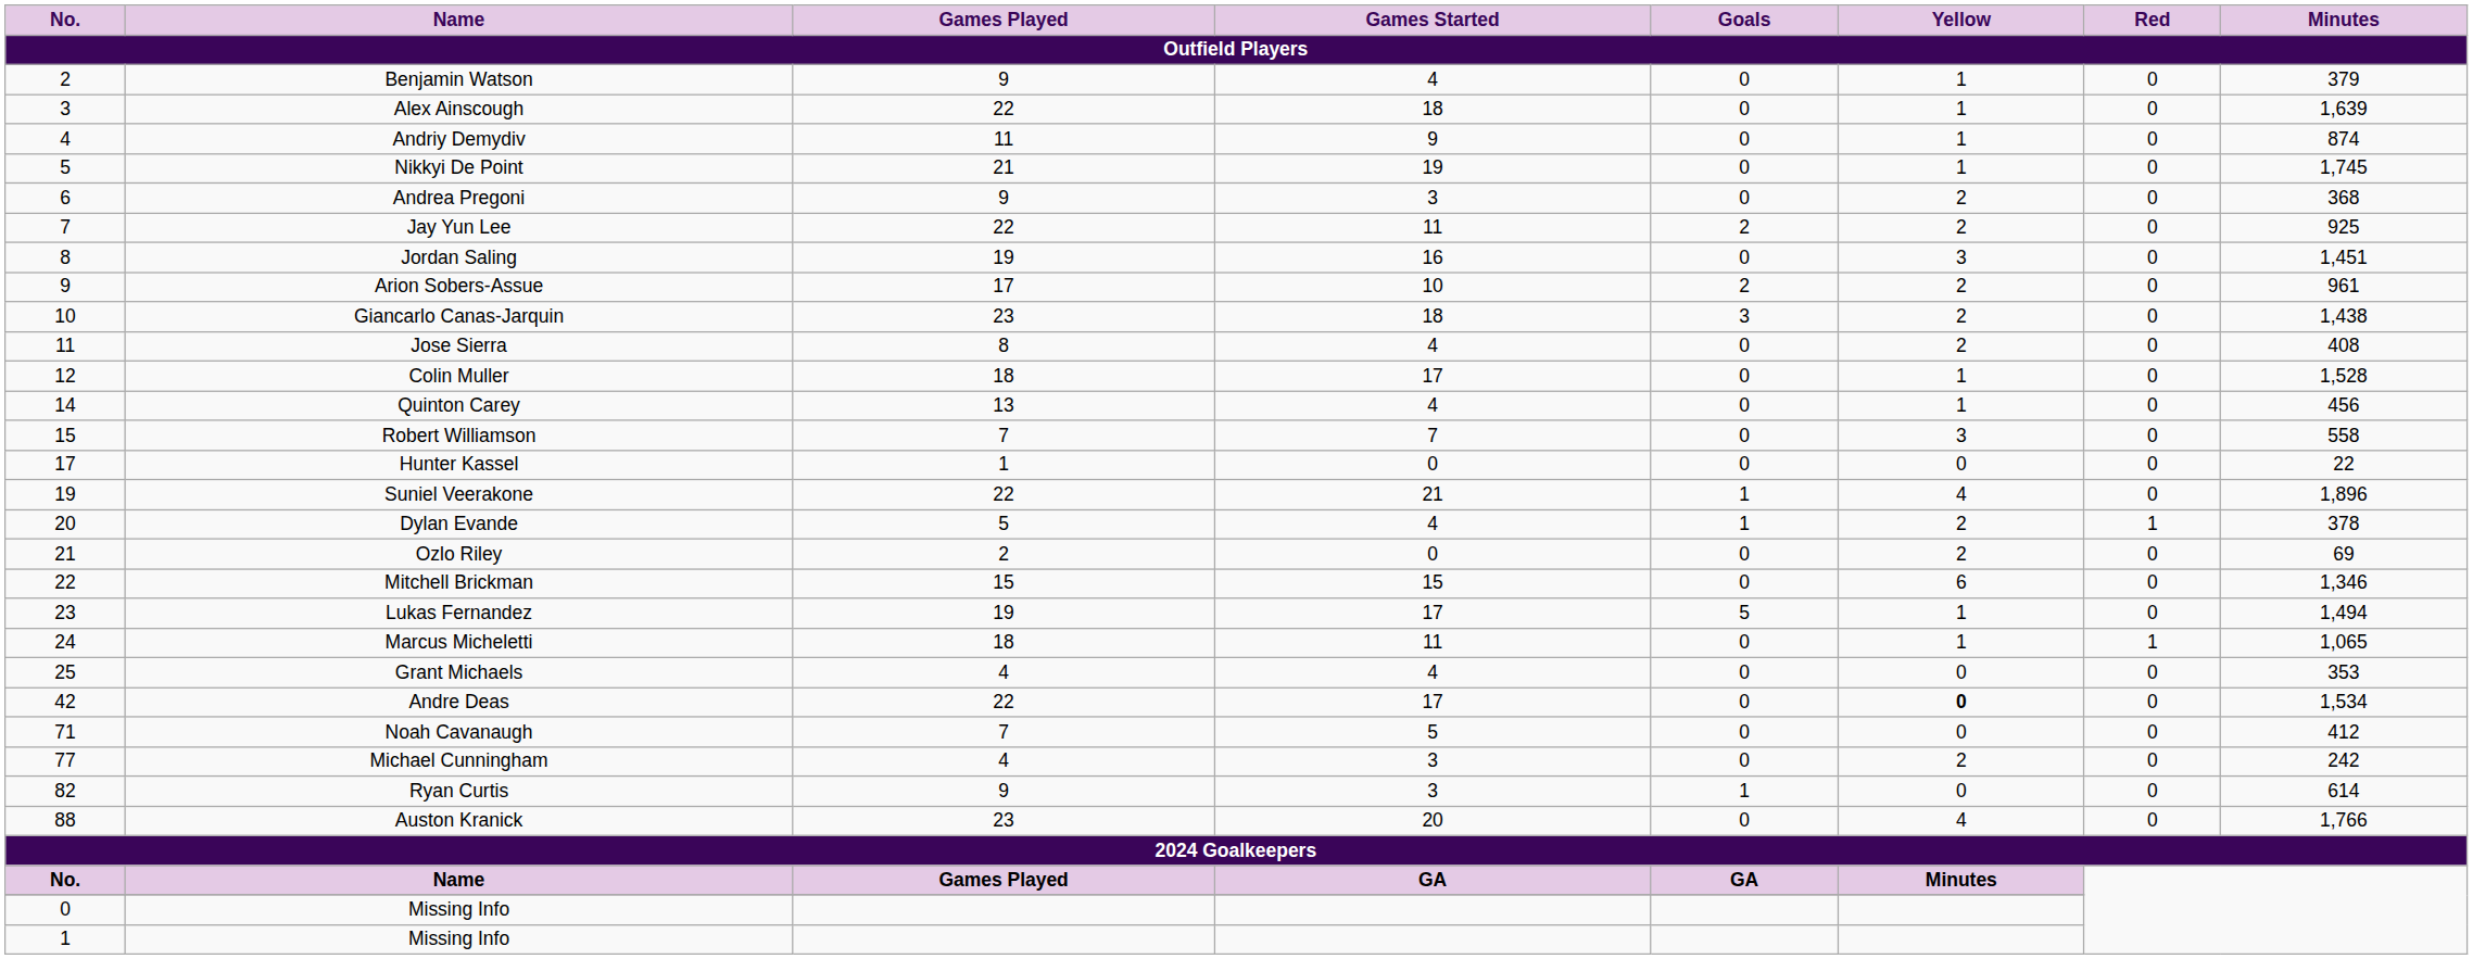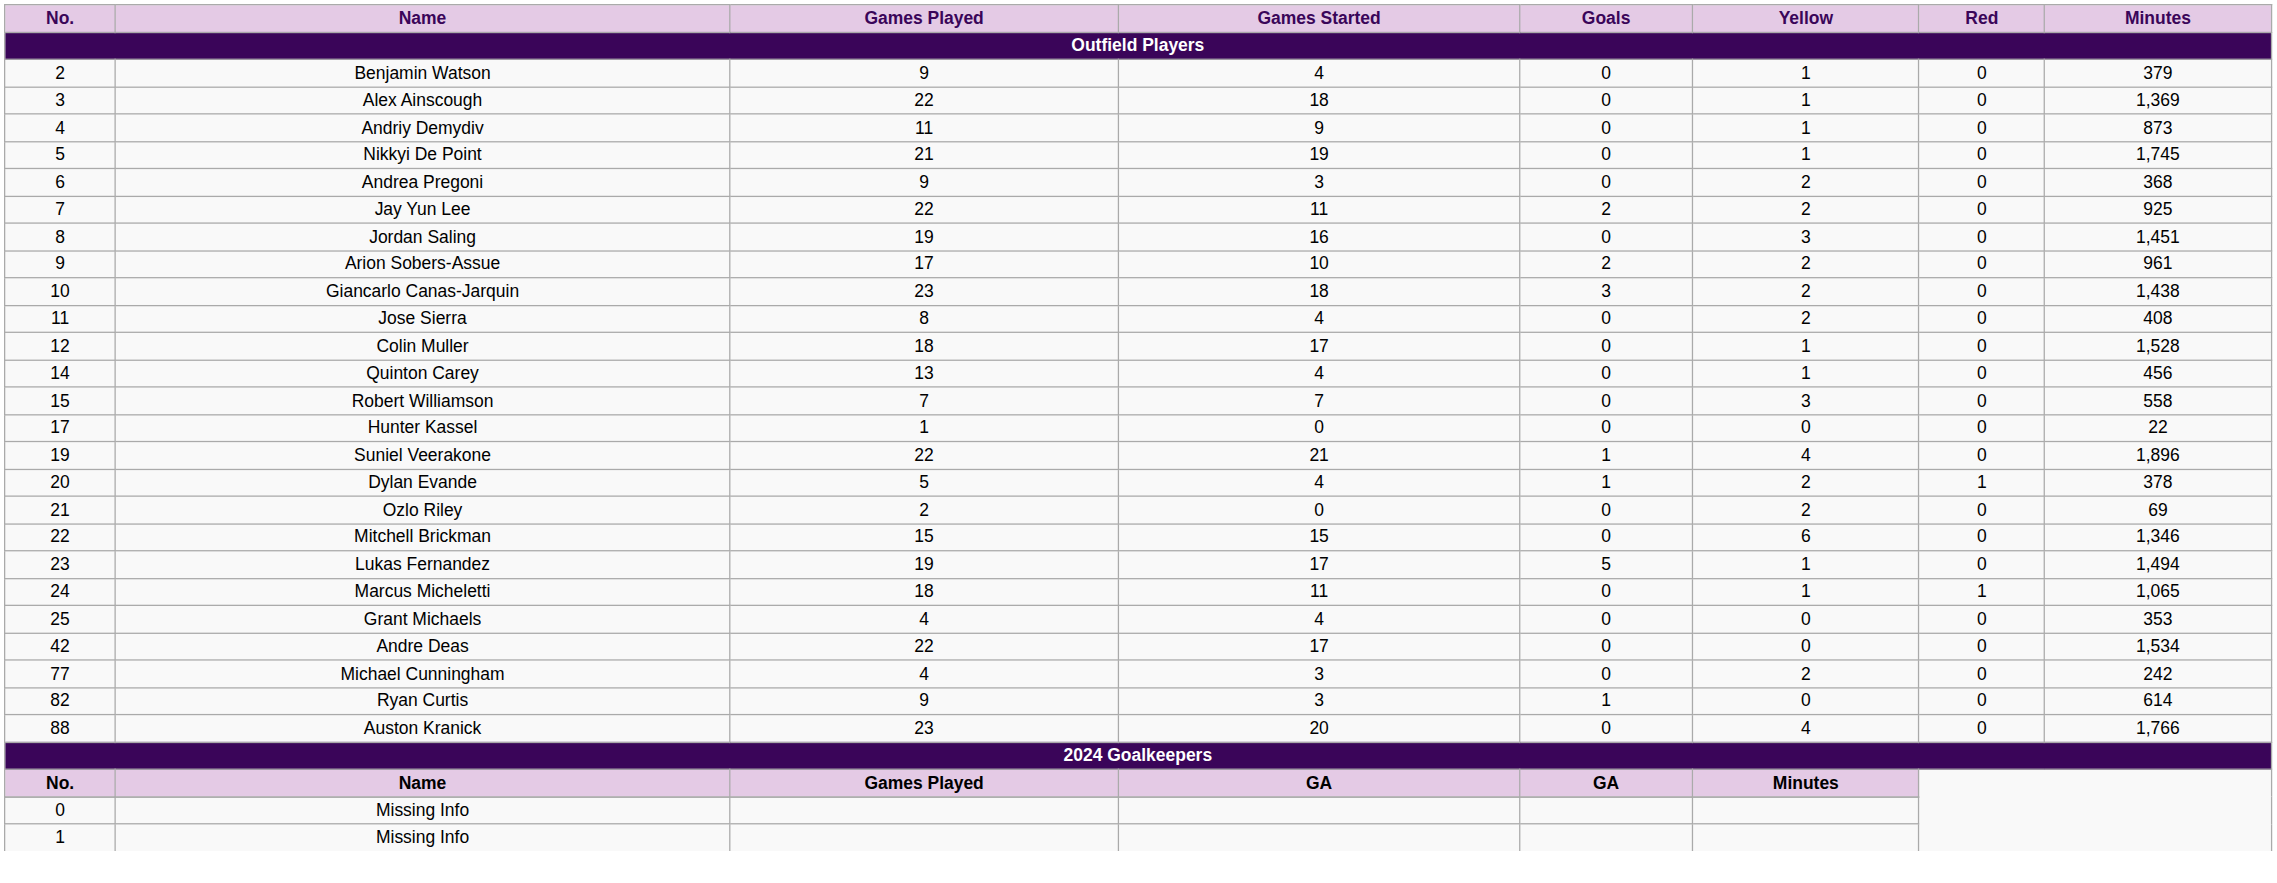Alex Ainscough | Minutes: 1,639 -> 1,369
Andriy Demydiv | Minutes: 874 -> 873
Andre Deas | Yellow: bold -> normal
- row: 71 | Noah Cavanaugh | 7 | 5 | 0 | 0 | 0 | 412
